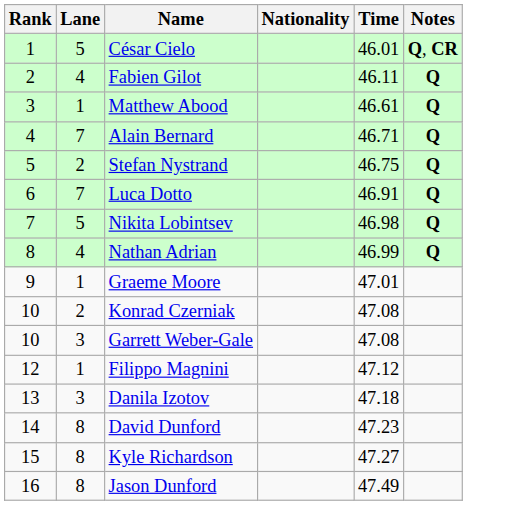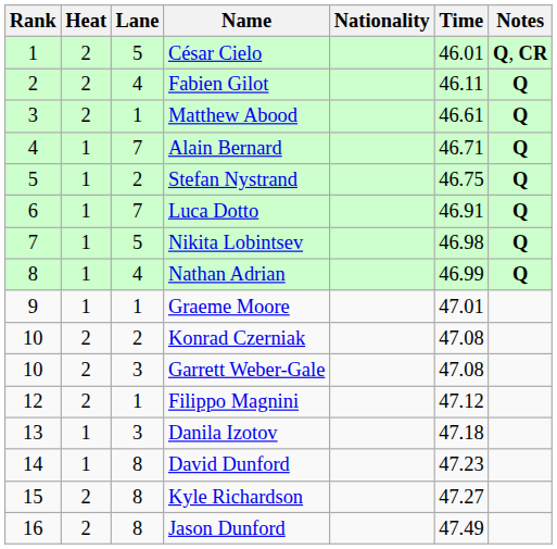+ column: Heat | 2 | 2 | 2 | 1 | 1 | 1 | 1 | 1 | 1 | 2 | 2 | 2 | 1 | 1 | 2 | 2
